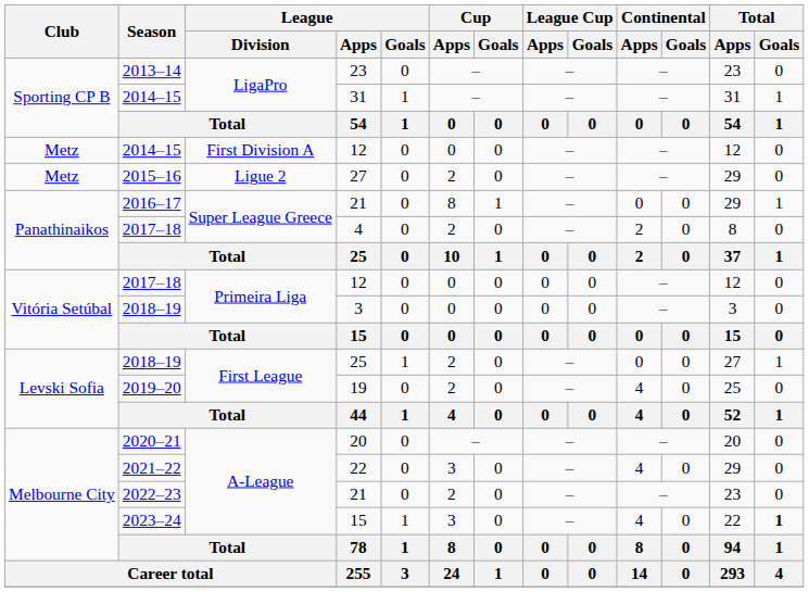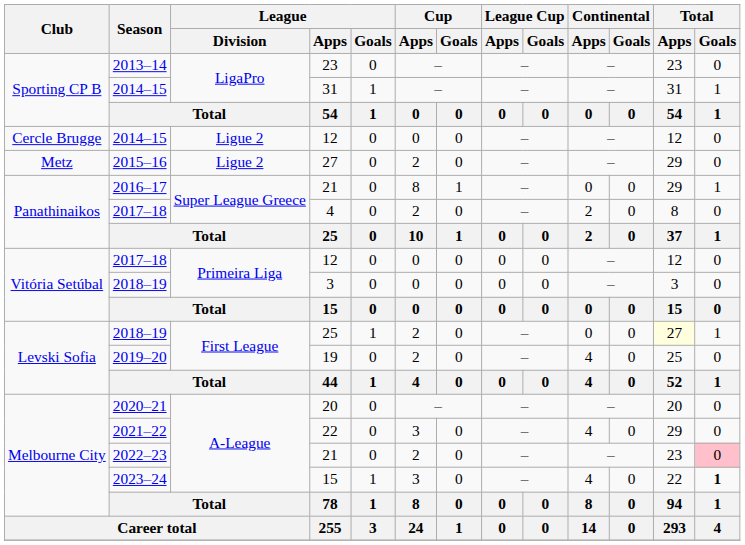2014–15 / 12 | Club: Metz -> Cercle Brugge
2014–15 / 12 | League / Division: First Division A -> Ligue 2
2018–19 / 25 | Total / Apps: no background -> lightyellow background
2022–23 / 21 | Total / Goals: no background -> pink background
